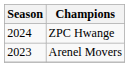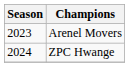rows swapped: Arenel Movers <-> ZPC Hwange
